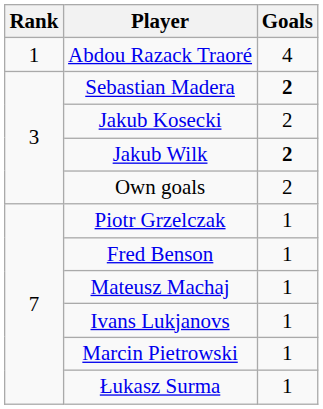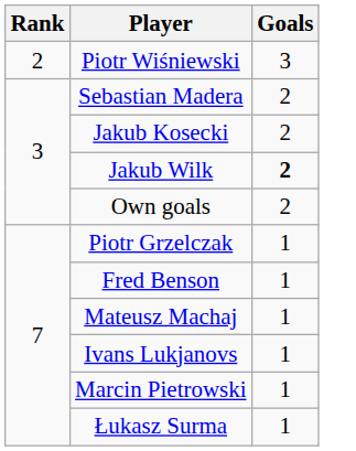- row: 1 | Abdou Razack Traoré | 4
+ row: 2 | Piotr Wiśniewski | 3
Sebastian Madera | Goals: bold -> normal
